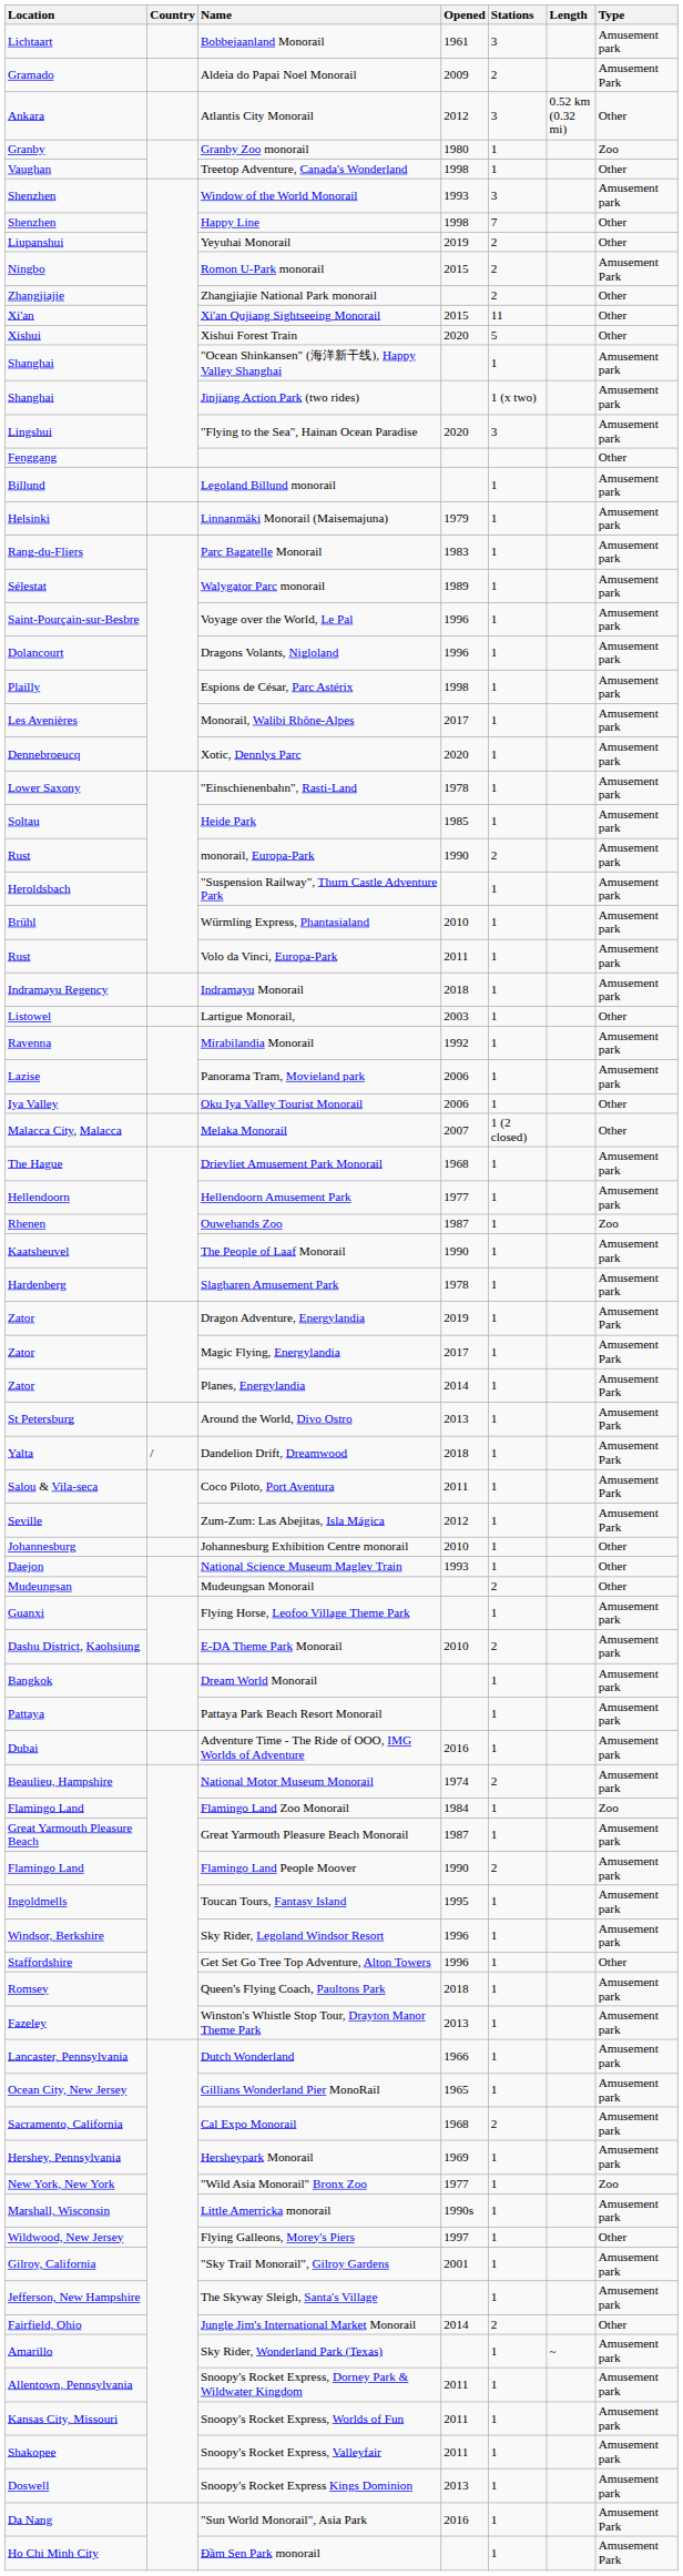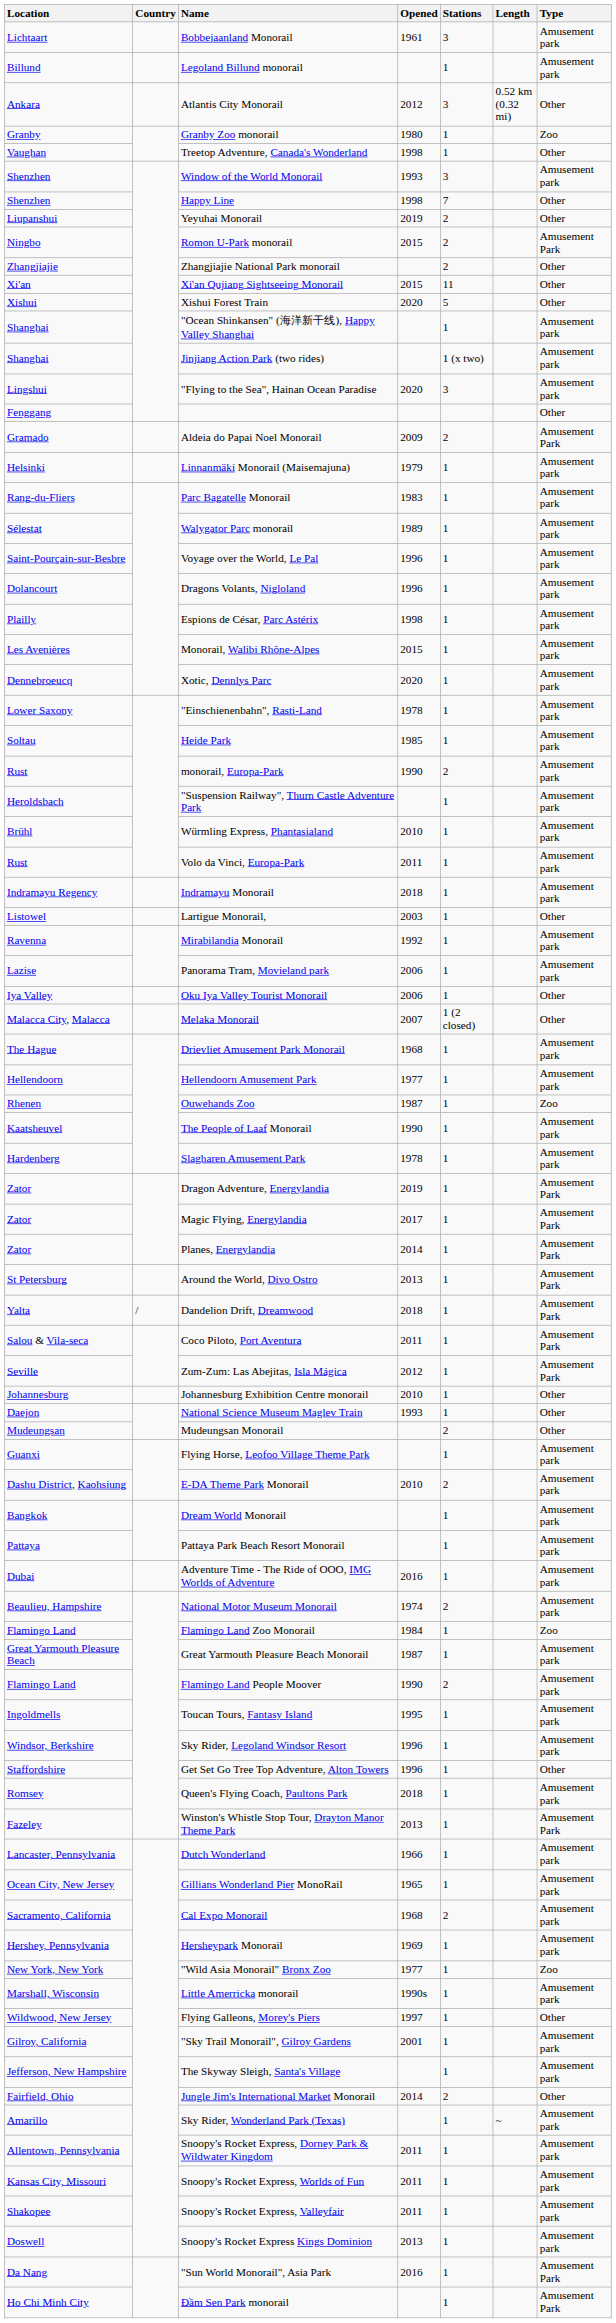rows swapped: Aldeia do Papai Noel Monorail <-> Legoland Billund monorail
Monorail, Walibi Rhône-Alpes | Opened: 2017 -> 2015
Winston's Whistle Stop Tour, Drayton Manor Theme Park | Type: Amusement park -> Amusement Park
